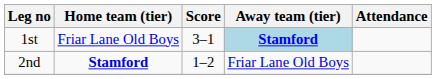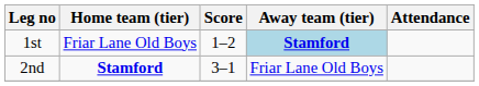1st | Score: 3–1 -> 1–2
2nd | Score: 1–2 -> 3–1
